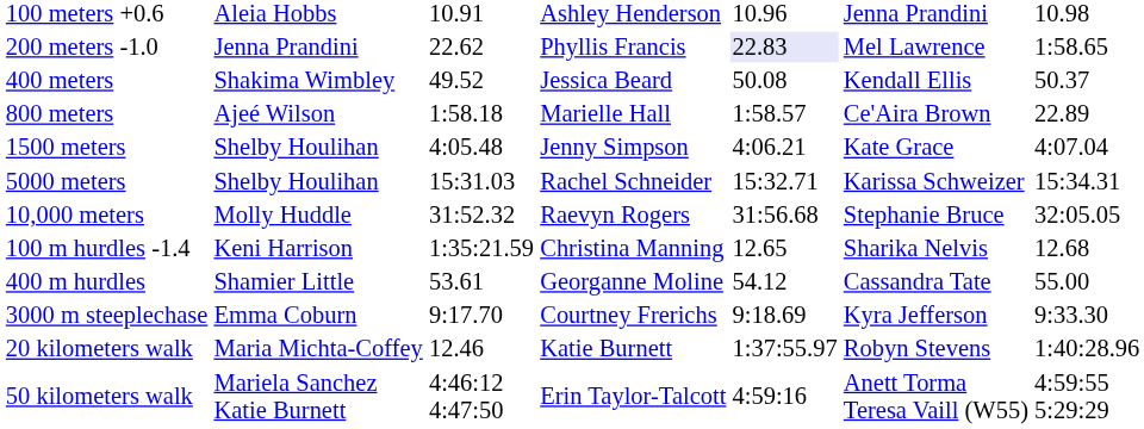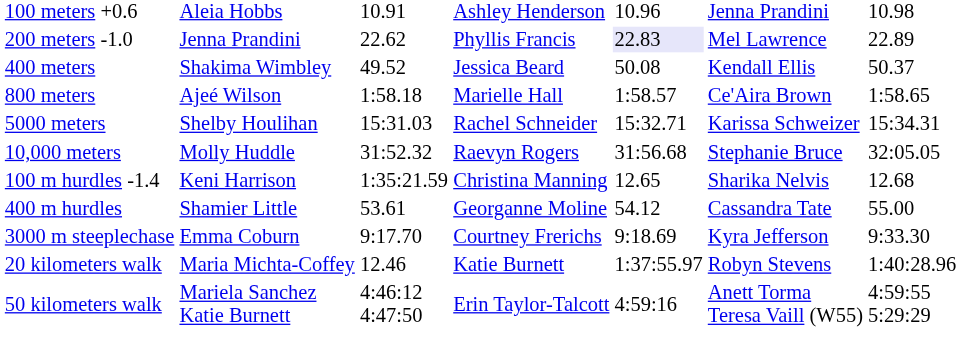200 meters -1.0 | column 7: 1:58.65 -> 22.89
800 meters | column 7: 22.89 -> 1:58.65
- row: 1500 meters | Shelby Houlihan | 4:05.48 | Jenny Simpson | 4:06.21 | Kate Grace | 4:07.04
